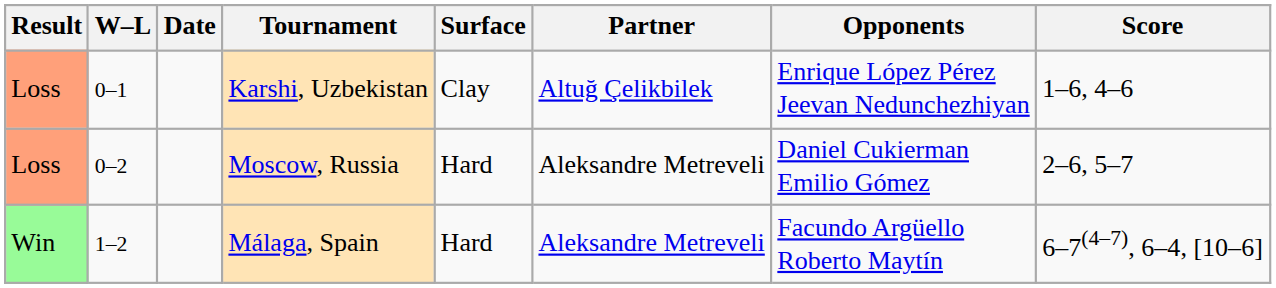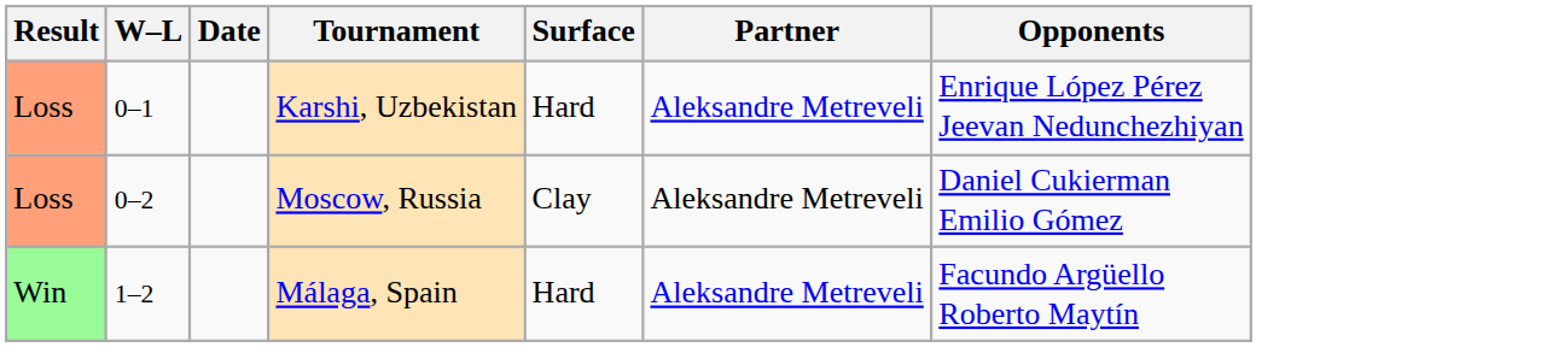- column: Score | 1–6, 4–6 | 2–6, 5–7 | 6–7(4–7), 6–4, [10–6]
Karshi, Uzbekistan | Surface: Clay -> Hard
Karshi, Uzbekistan | Partner: Altuğ Çelikbilek -> Aleksandre Metreveli
Moscow, Russia | Surface: Hard -> Clay
